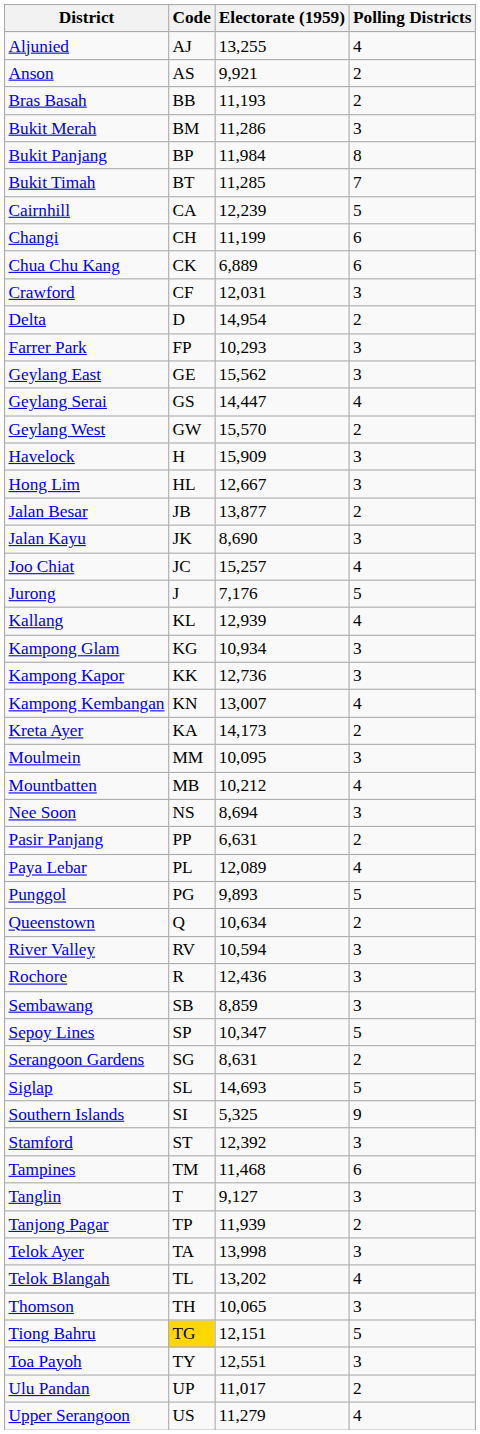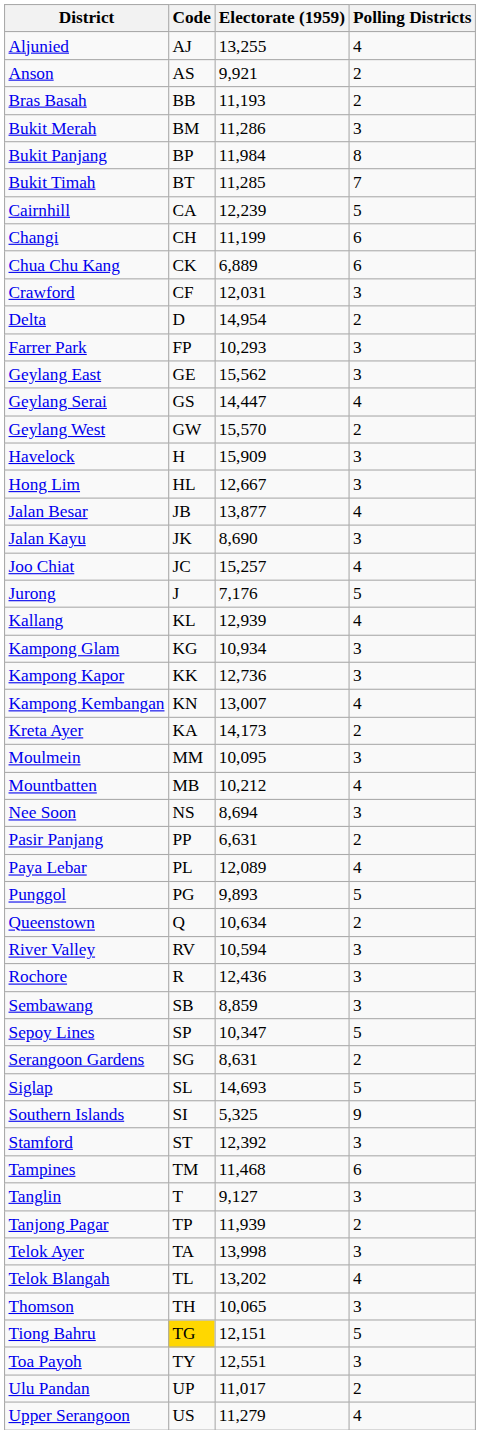Jalan Besar | Polling Districts: 2 -> 4
